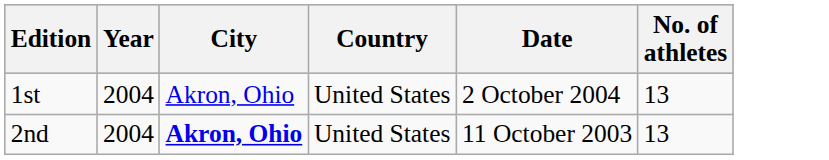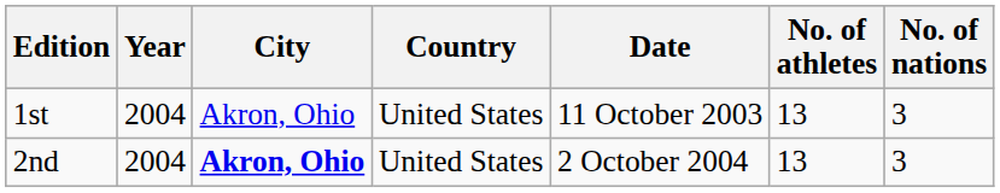+ column: No. of nations | 3 | 3
1st | Date: 2 October 2004 -> 11 October 2003
2nd | Date: 11 October 2003 -> 2 October 2004
